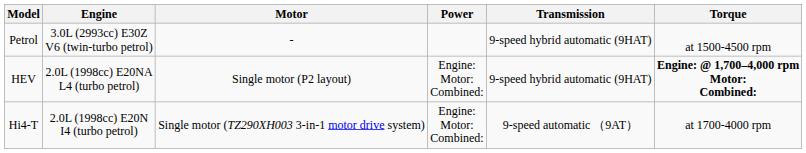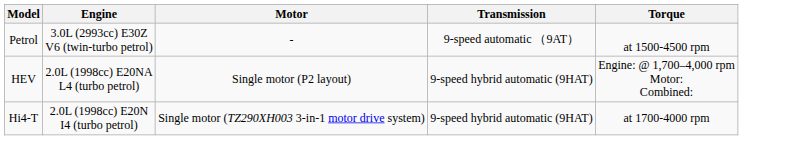- column: Power | Engine: Motor: Combined: | Engine: Motor: Combined:
Petrol | Transmission: 9-speed hybrid automatic (9HAT) -> 9-speed automatic （9AT）
HEV | Torque: bold -> normal
Hi4-T | Transmission: 9-speed automatic （9AT） -> 9-speed hybrid automatic (9HAT)
